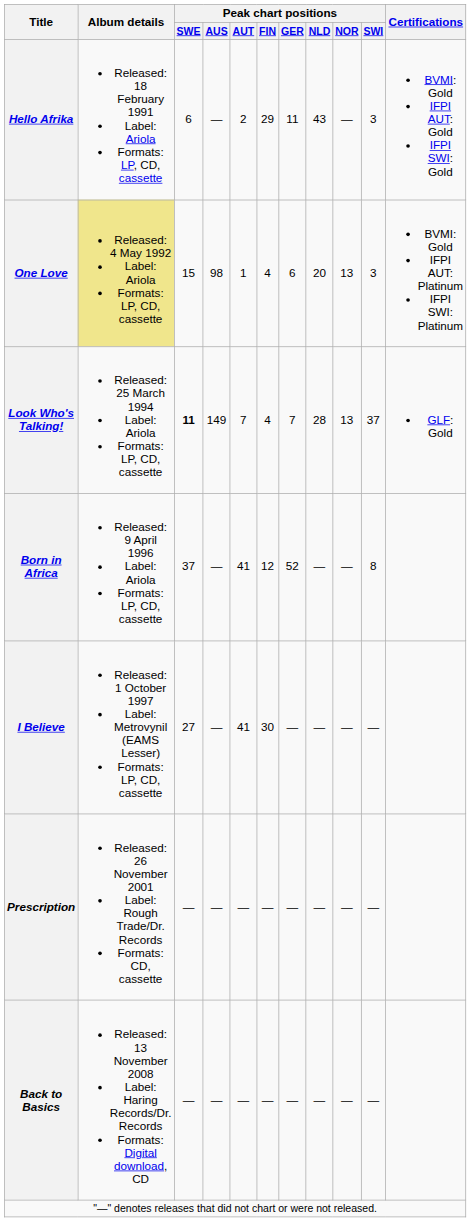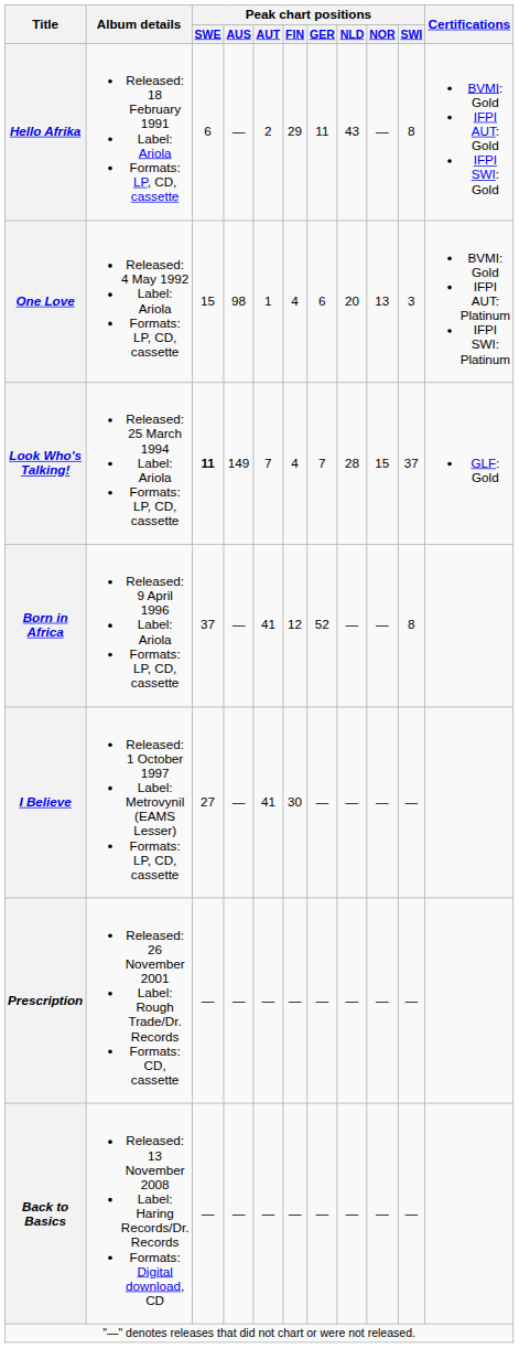Hello Afrika | Peak chart positions / SWI: 3 -> 8
One Love | Album details: khaki background -> no background
Look Who's Talking! | Peak chart positions / NOR: 13 -> 15
